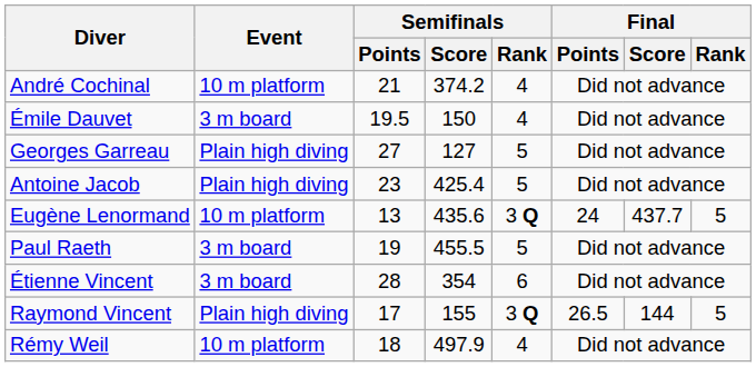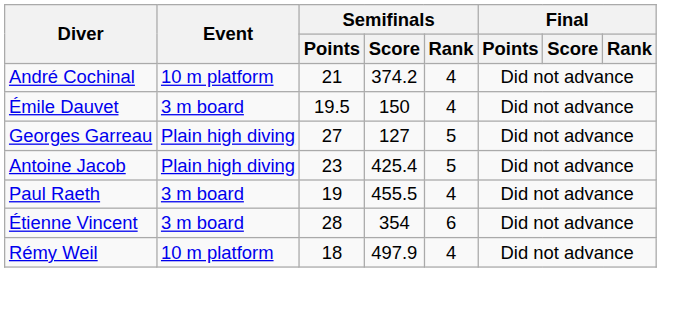- row: Eugène Lenormand | 10 m platform | 13 | 435.6 | 3 Q | 24 | 437.7 | 5
Paul Raeth | Semifinals / Rank: 5 -> 4
- row: Raymond Vincent | Plain high diving | 17 | 155 | 3 Q | 26.5 | 144 | 5
